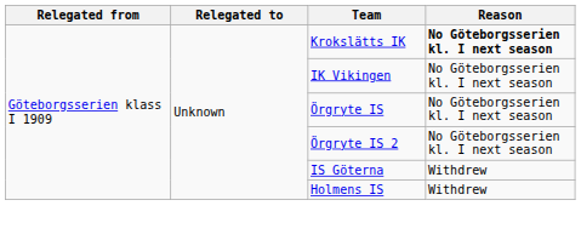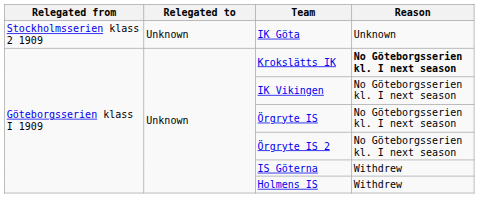+ row: Stockholmsserien klass 2 1909 | Unknown | IK Göta | Unknown
